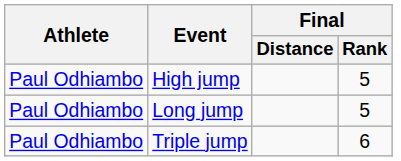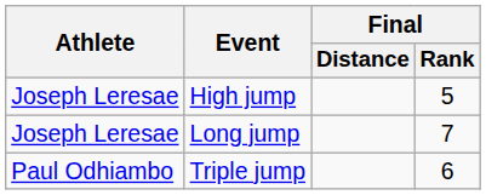High jump | Athlete: Paul Odhiambo -> Joseph Leresae
Long jump | Athlete: Paul Odhiambo -> Joseph Leresae
Long jump | Final / Rank: 5 -> 7
